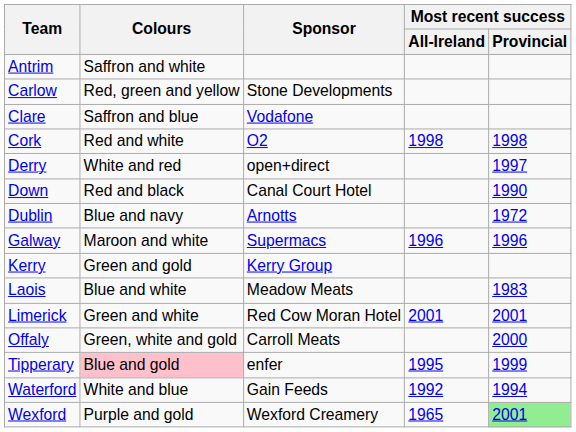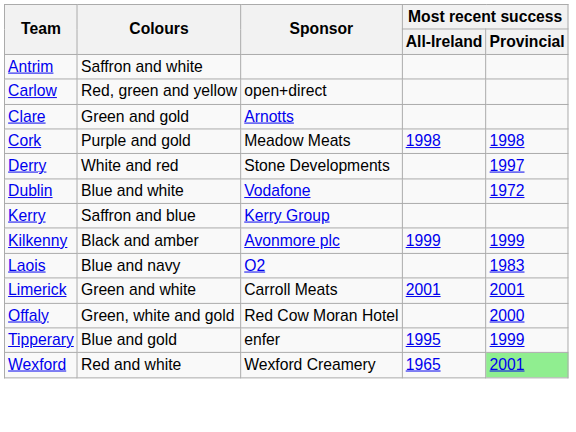Carlow | Sponsor: Stone Developments -> open+direct
Clare | Colours: Saffron and blue -> Green and gold
Clare | Sponsor: Vodafone -> Arnotts
Cork | Colours: Red and white -> Purple and gold
Cork | Sponsor: O2 -> Meadow Meats
Derry | Sponsor: open+direct -> Stone Developments
- row: Down | Red and black | Canal Court Hotel | 1990
Dublin | Colours: Blue and navy -> Blue and white
Dublin | Sponsor: Arnotts -> Vodafone
- row: Galway | Maroon and white | Supermacs | 1996 | 1996
Kerry | Colours: Green and gold -> Saffron and blue
+ row: Kilkenny | Black and amber | Avonmore plc | 1999 | 1999
Laois | Colours: Blue and white -> Blue and navy
Laois | Sponsor: Meadow Meats -> O2
Limerick | Sponsor: Red Cow Moran Hotel -> Carroll Meats
Offaly | Sponsor: Carroll Meats -> Red Cow Moran Hotel
Tipperary | Colours: pink background -> no background
- row: Waterford | White and blue | Gain Feeds | 1992 | 1994
Wexford | Colours: Purple and gold -> Red and white
